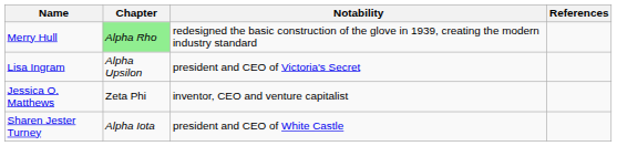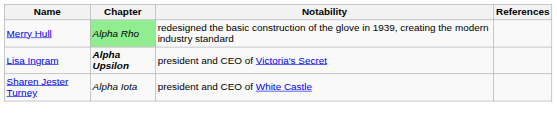Lisa Ingram | Chapter: normal -> bold
- row: Jessica O. Matthews | Zeta Phi | inventor, CEO and venture capitalist
